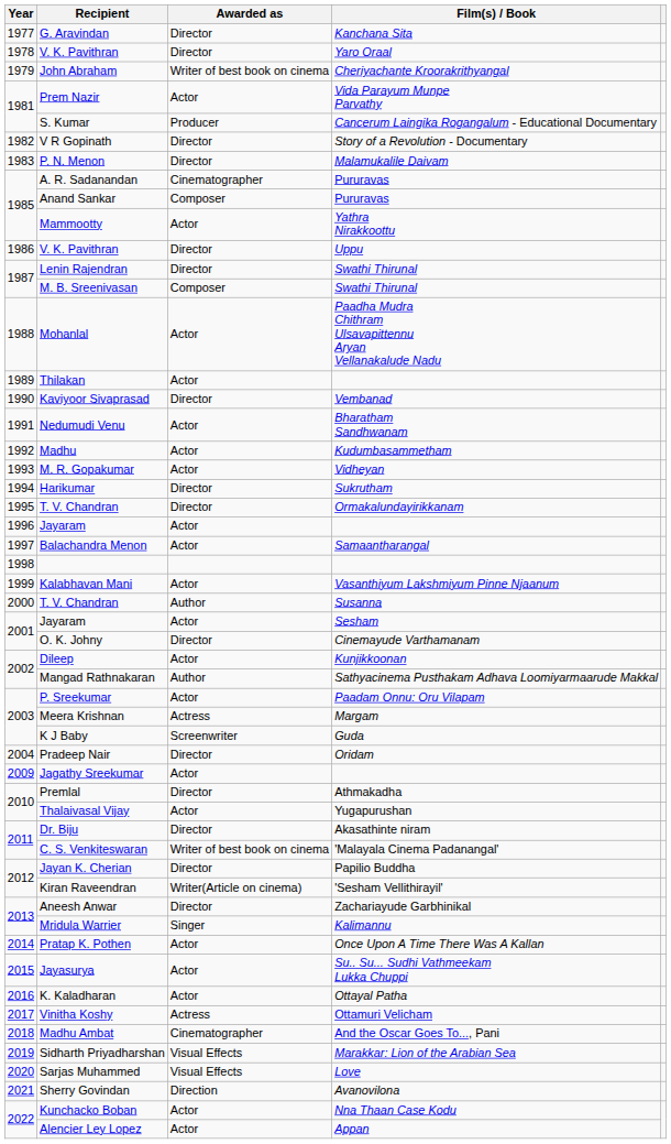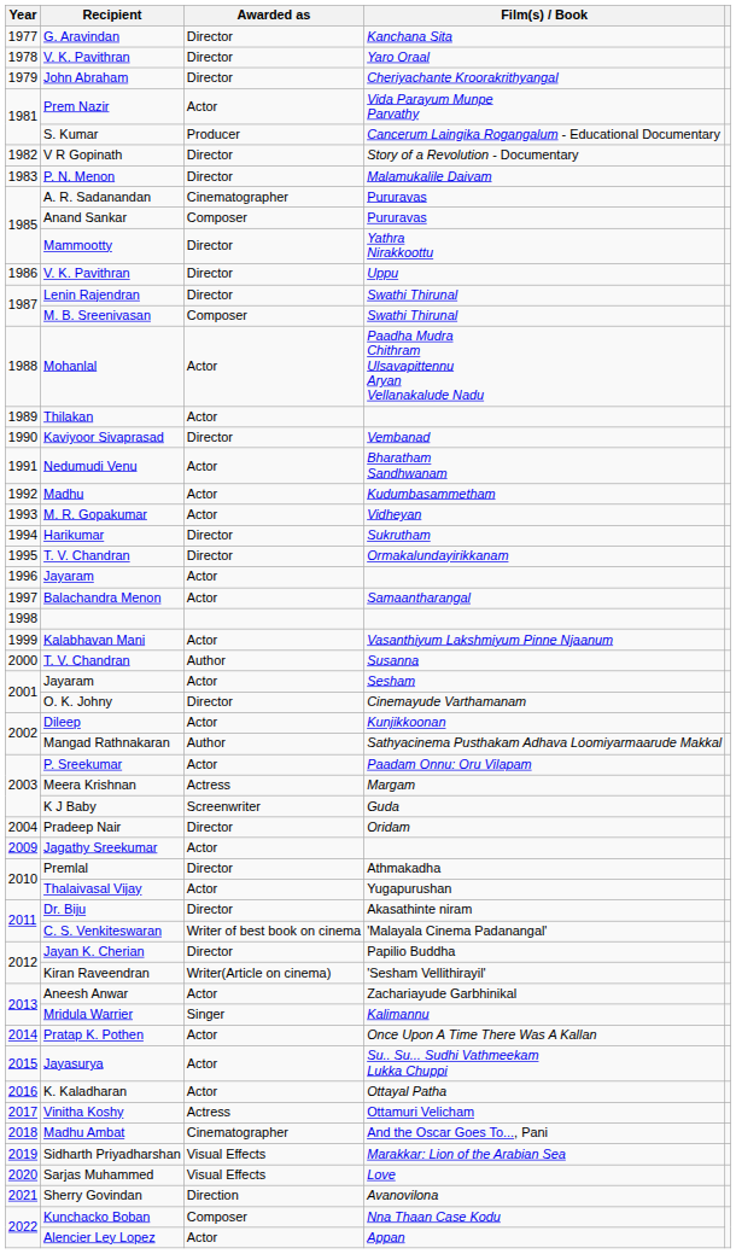John Abraham | Awarded as: Writer of best book on cinema -> Director
Mammootty | Awarded as: Actor -> Director
Aneesh Anwar | Awarded as: Director -> Actor
Kunchacko Boban | Awarded as: Actor -> Composer
